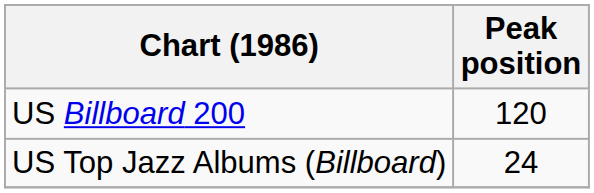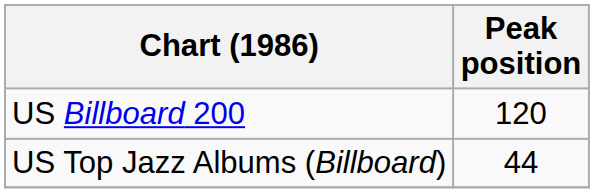US Top Jazz Albums (Billboard) | Peak position: 24 -> 44
